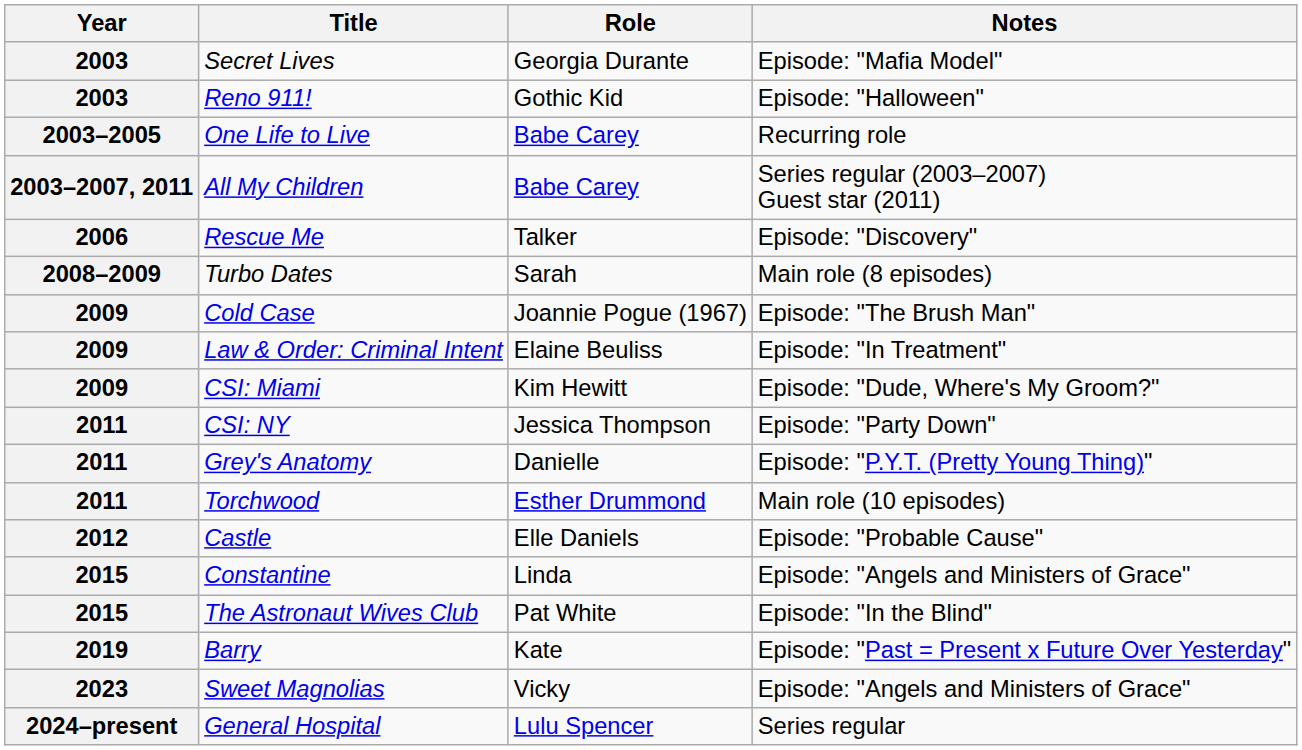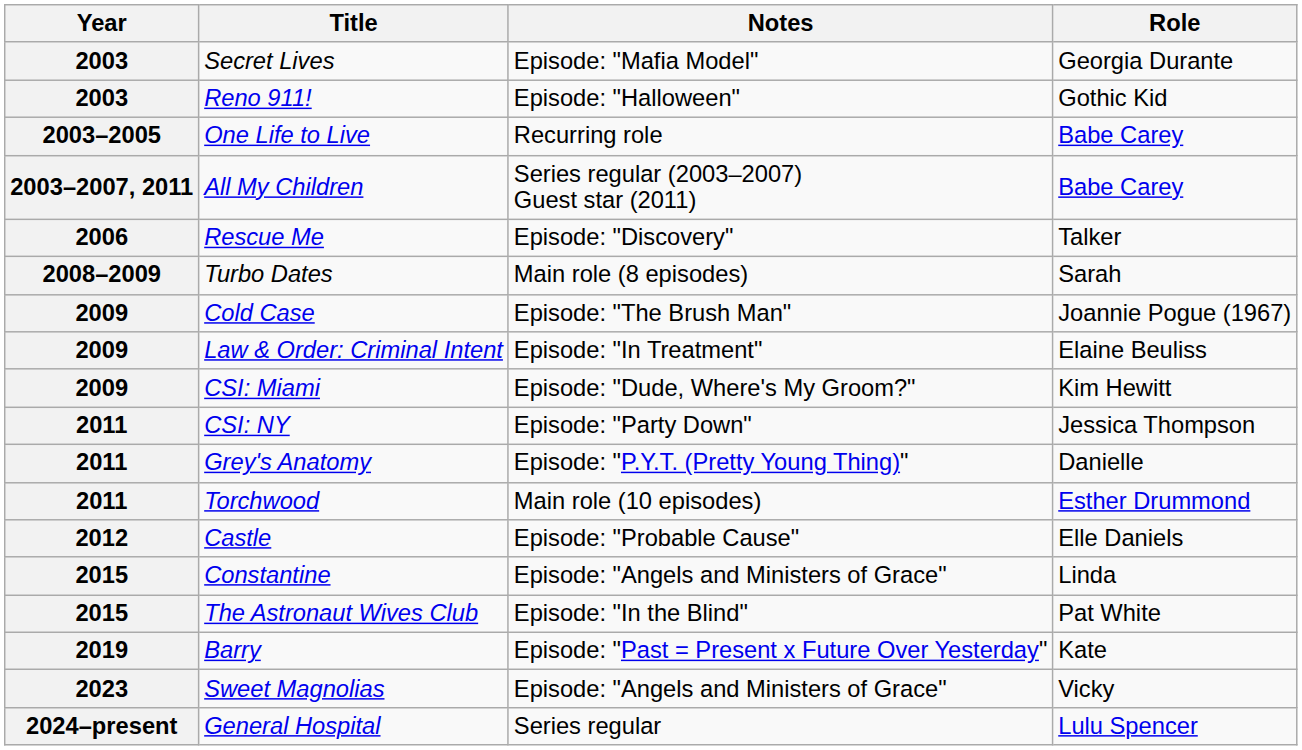columns swapped: Role <-> Notes
